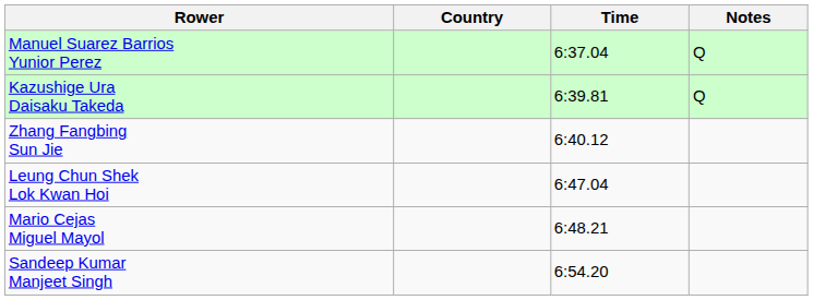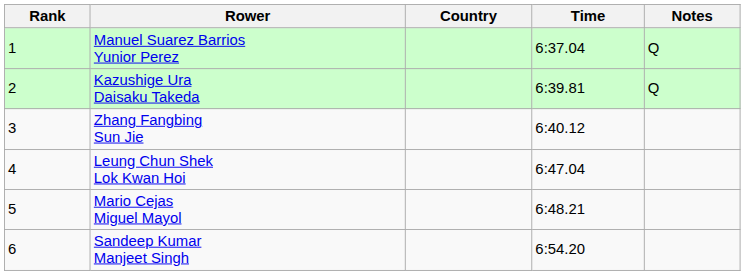+ column: Rank | 1 | 2 | 3 | 4 | 5 | 6
